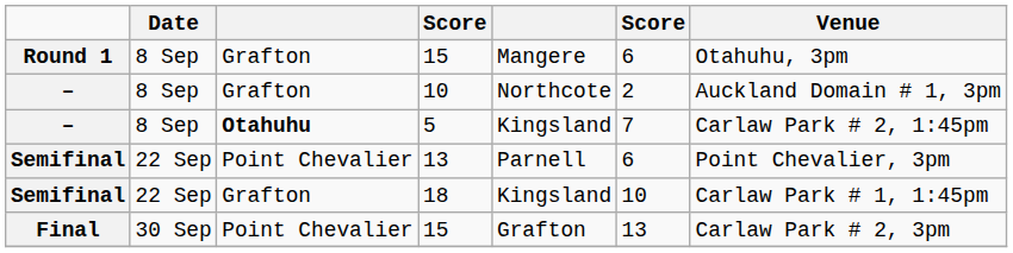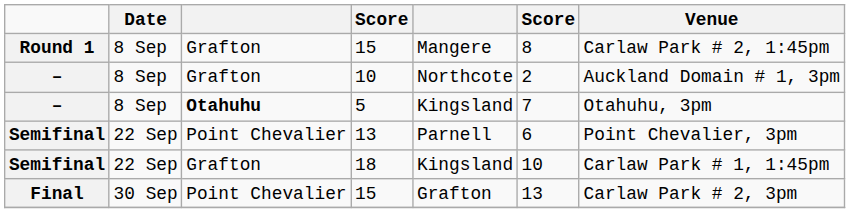Round 1 / 15 | column 6: 6 -> 8
Round 1 / 15 | Venue: Otahuhu, 3pm -> Carlaw Park # 2, 1:45pm
5 | Venue: Carlaw Park # 2, 1:45pm -> Otahuhu, 3pm
